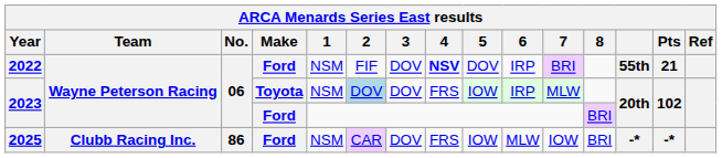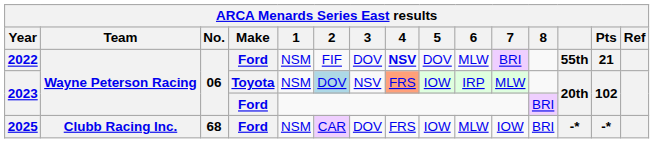2022 | 6: IRP -> MLW
2023 / Toyota | 3: DOV -> NSV
2023 / Toyota | 4: no background -> lightsalmon background
2025 | No.: 86 -> 68
